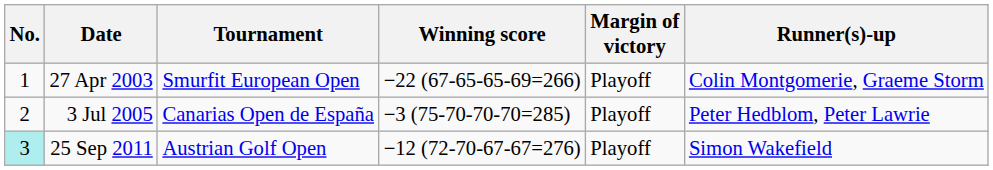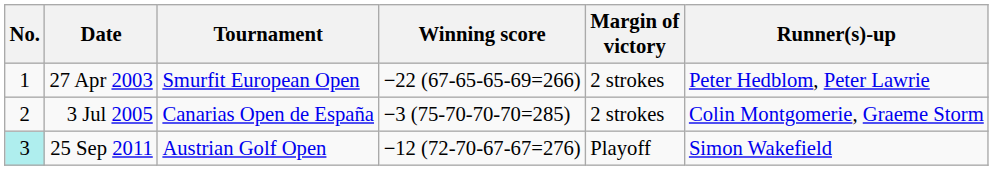27 Apr 2003 | Margin of victory: Playoff -> 2 strokes
27 Apr 2003 | Runner(s)-up: Colin Montgomerie, Graeme Storm -> Peter Hedblom, Peter Lawrie
3 Jul 2005 | Margin of victory: Playoff -> 2 strokes
3 Jul 2005 | Runner(s)-up: Peter Hedblom, Peter Lawrie -> Colin Montgomerie, Graeme Storm
